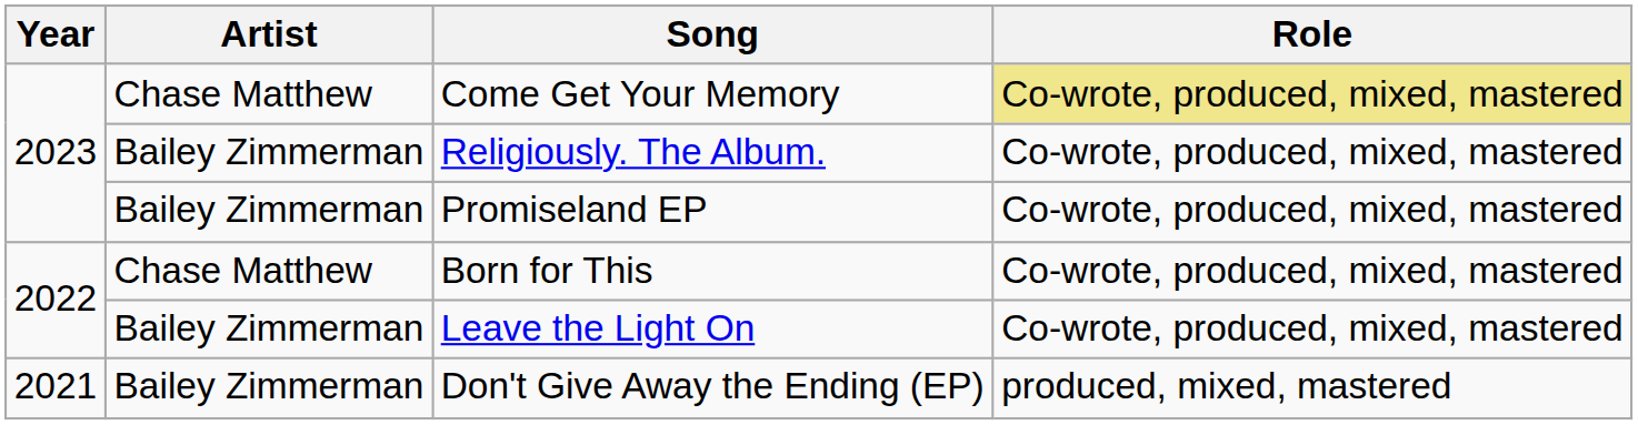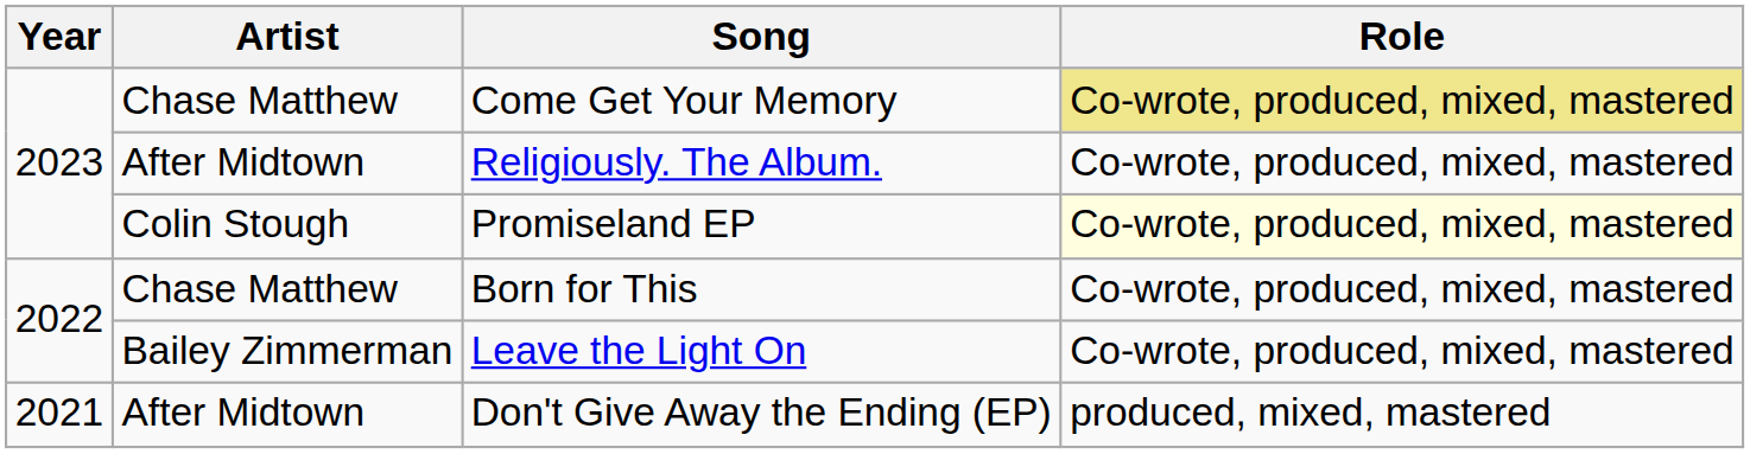Religiously. The Album. | Artist: Bailey Zimmerman -> After Midtown
Promiseland EP | Artist: Bailey Zimmerman -> Colin Stough
Promiseland EP | Role: no background -> lightyellow background
Don't Give Away the Ending (EP) | Artist: Bailey Zimmerman -> After Midtown
